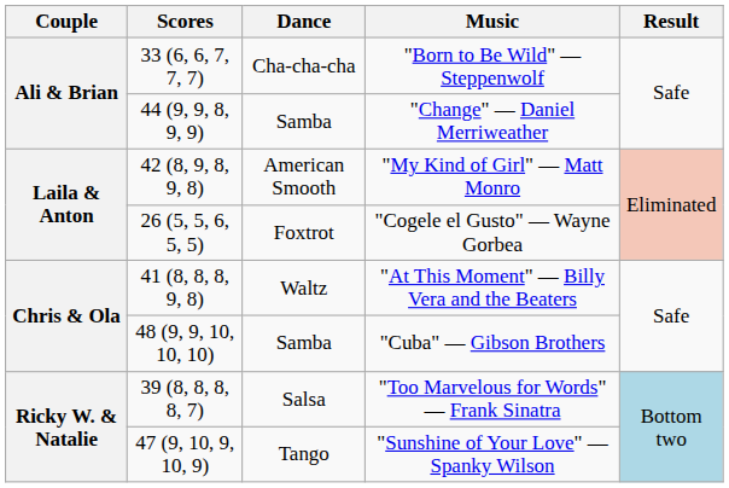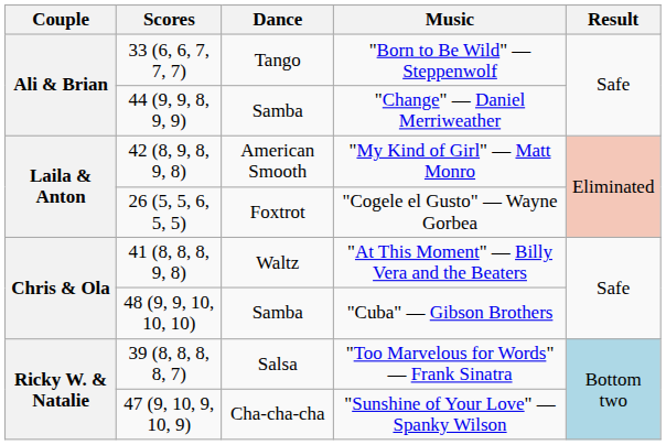"Born to Be Wild" — Steppenwolf | Dance: Cha-cha-cha -> Tango
"Sunshine of Your Love" — Spanky Wilson | Dance: Tango -> Cha-cha-cha
